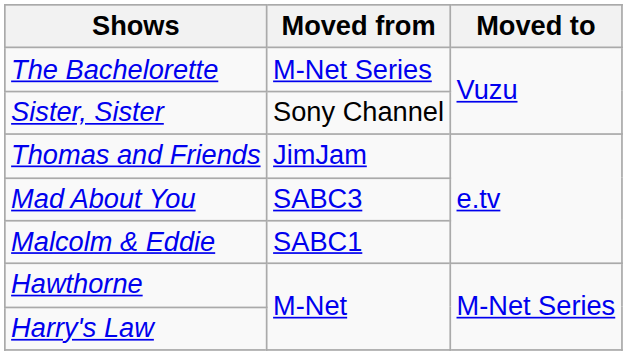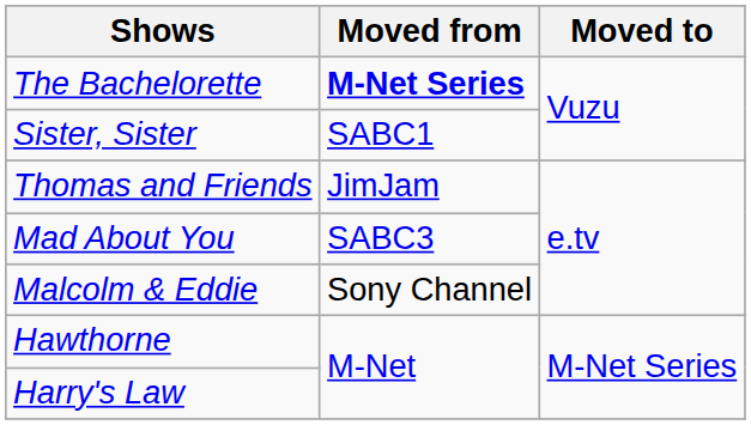The Bachelorette | Moved from: normal -> bold
Sister, Sister | Moved from: Sony Channel -> SABC1
Malcolm & Eddie | Moved from: SABC1 -> Sony Channel
